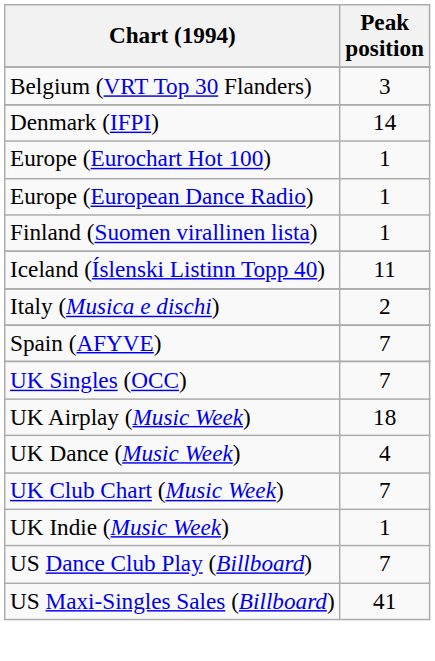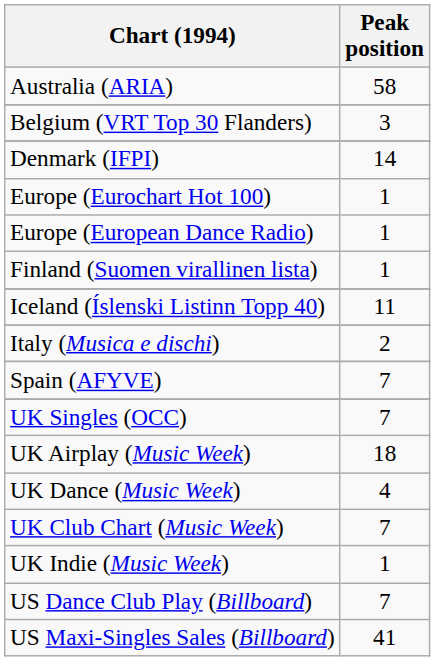+ row: Australia (ARIA) | 58
